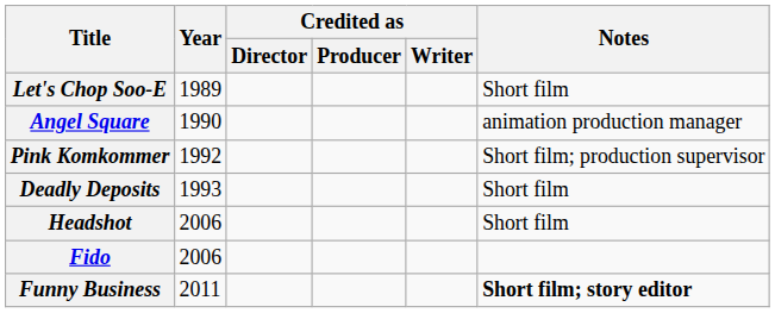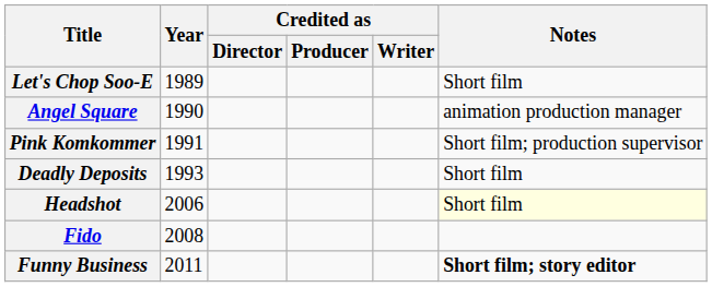Pink Komkommer | Year: 1992 -> 1991
Headshot | Notes: no background -> lightyellow background
Fido | Year: 2006 -> 2008
